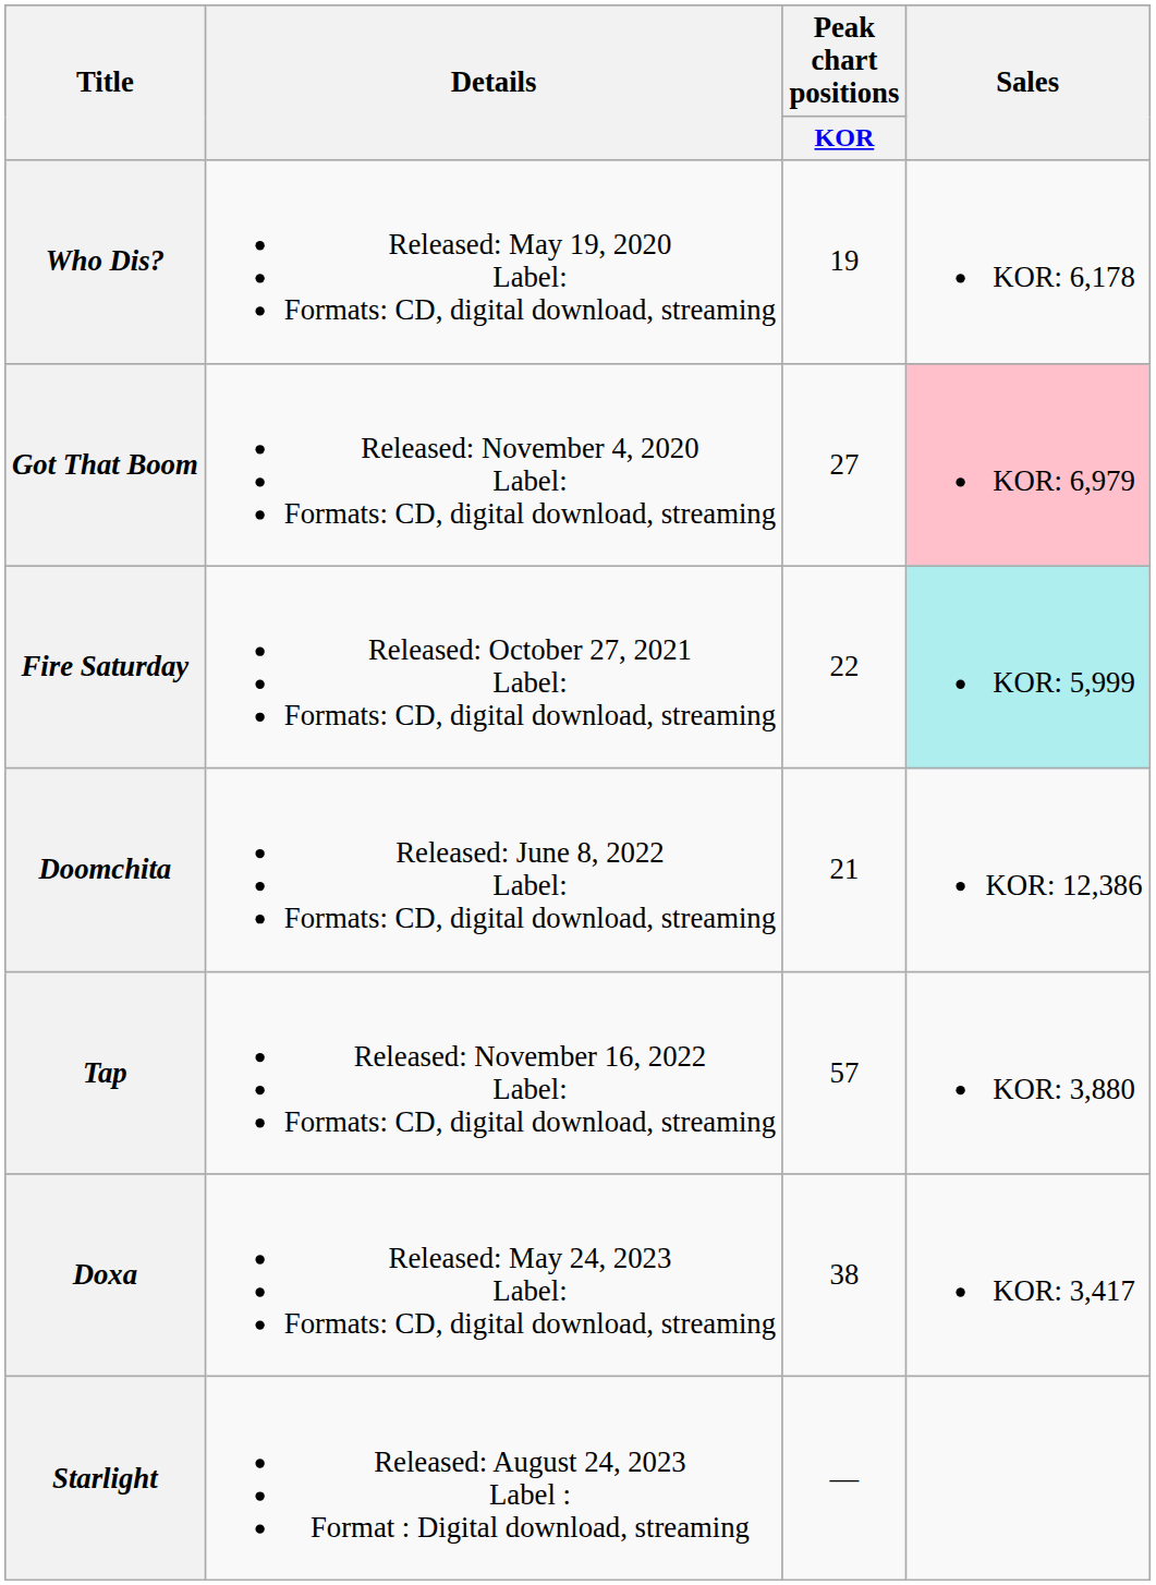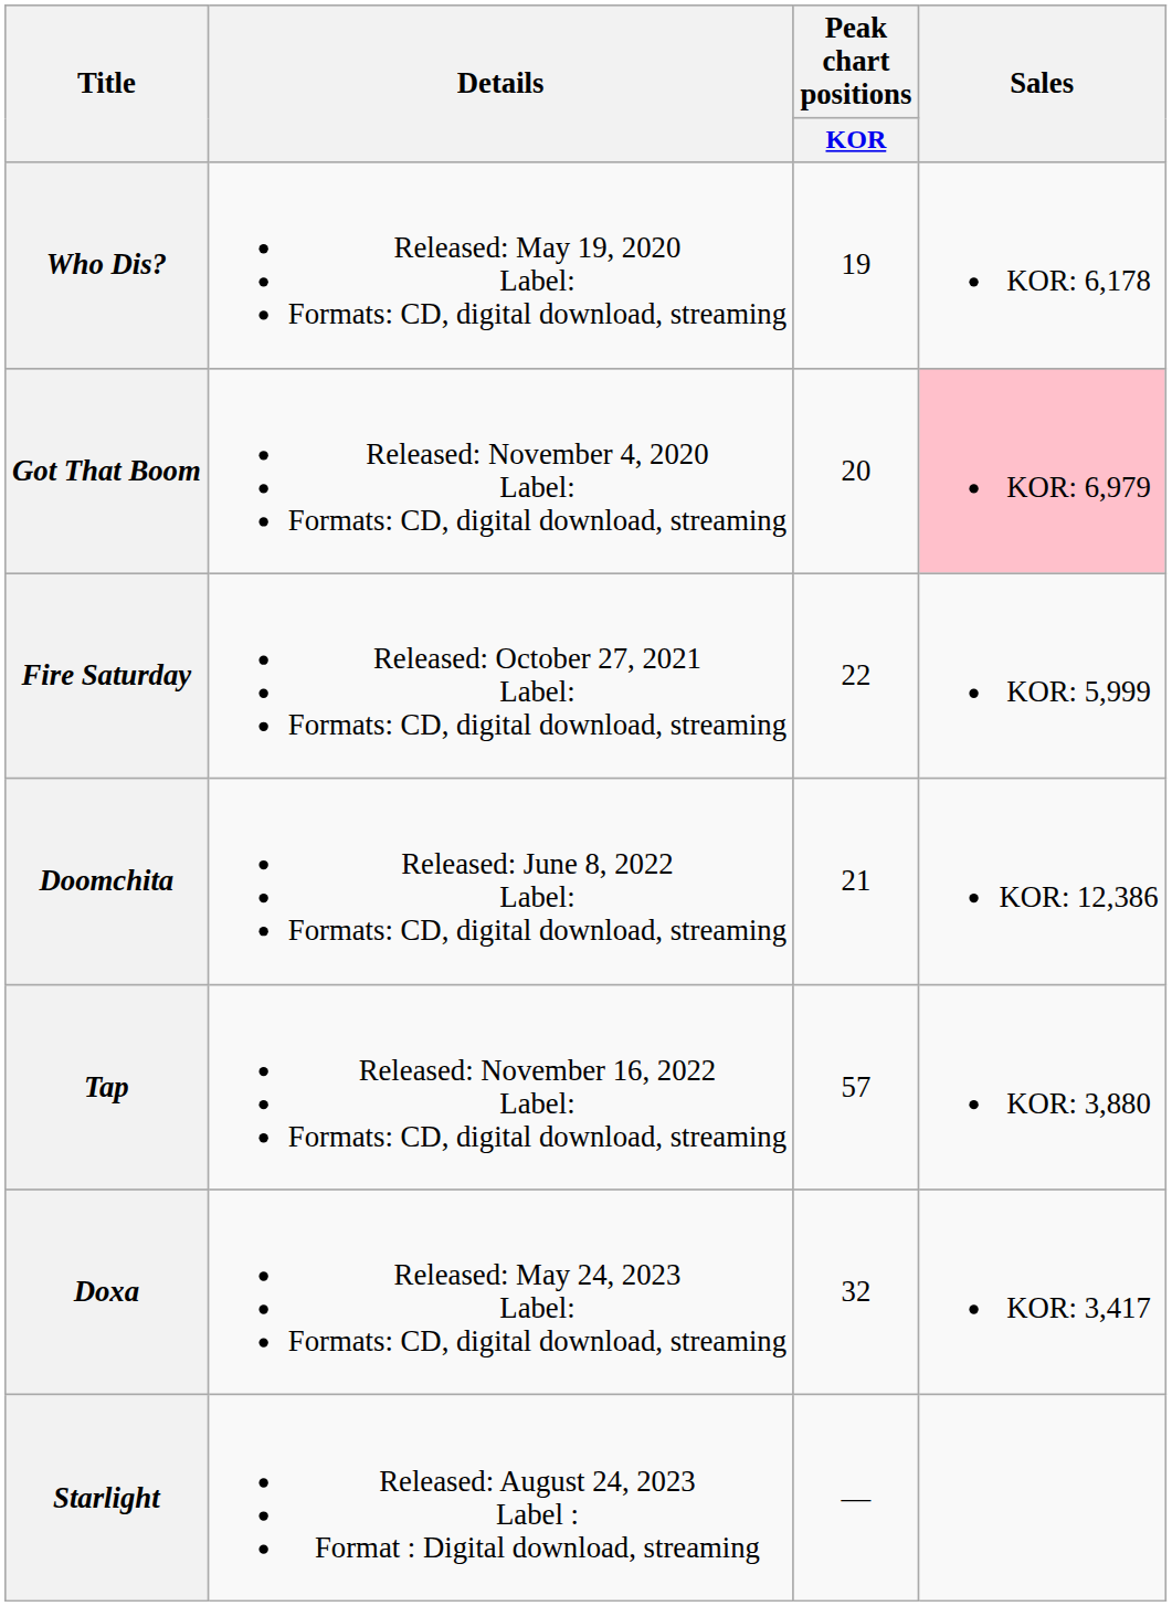Got That Boom | Peak chart positions / KOR: 27 -> 20
Fire Saturday | Sales: paleturquoise background -> no background
Doxa | Peak chart positions / KOR: 38 -> 32
